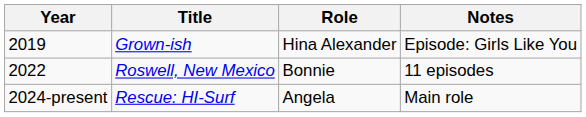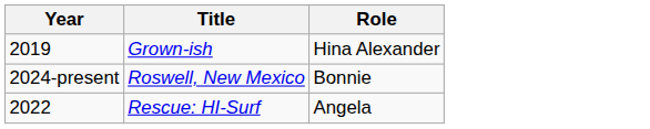- column: Notes | Episode: Girls Like You | 11 episodes | Main role
Roswell, New Mexico | Year: 2022 -> 2024-present
Rescue: HI-Surf | Year: 2024-present -> 2022
